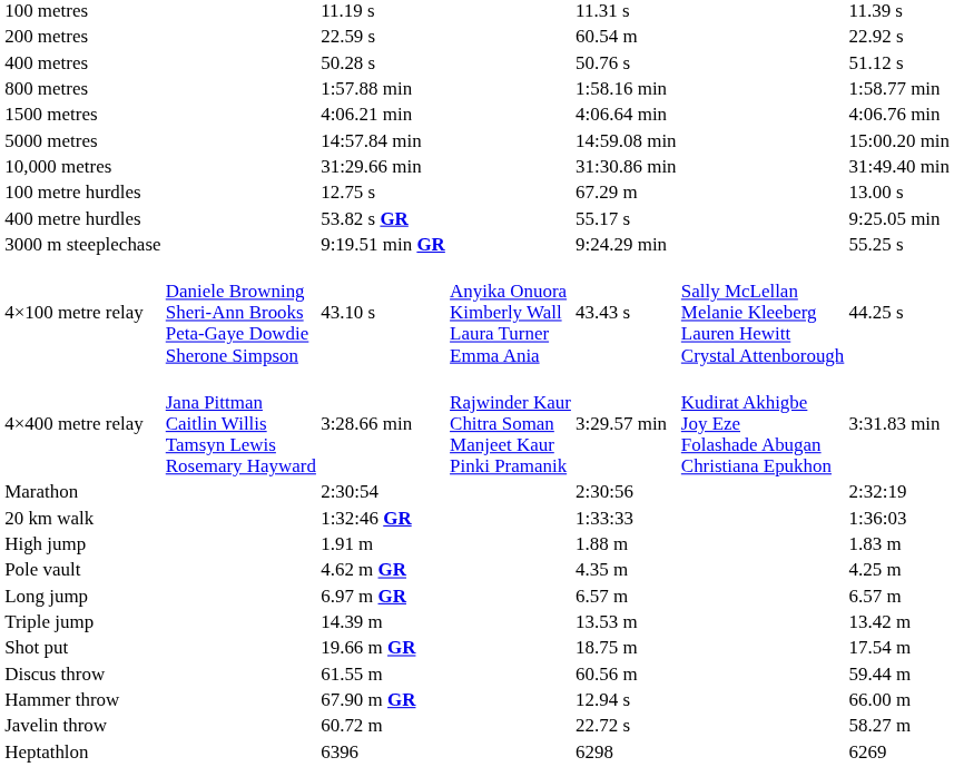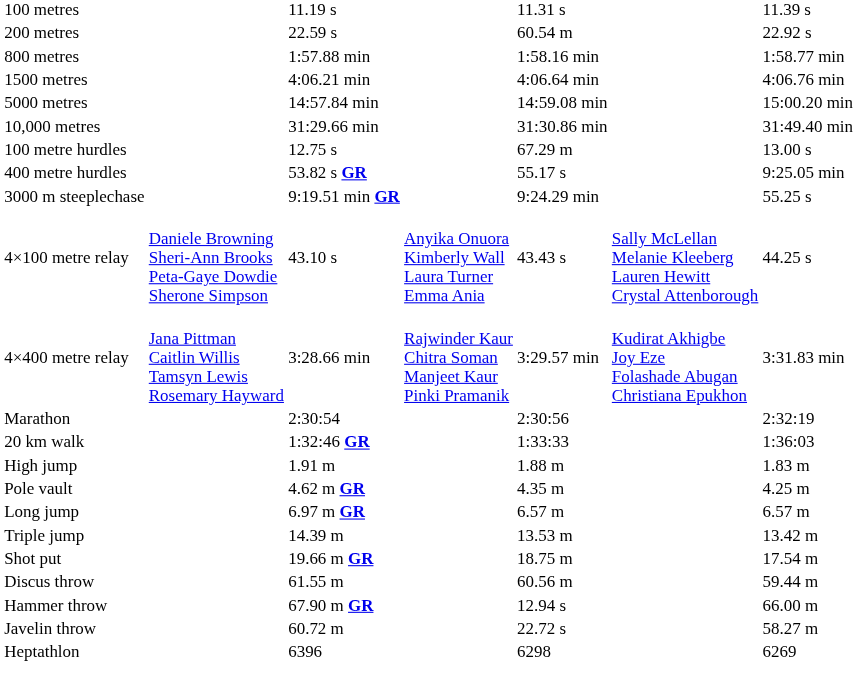- row: 400 metres | 50.28 s | 50.76 s | 51.12 s
